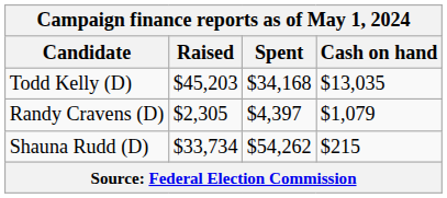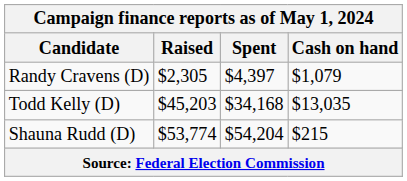rows swapped: Randy Cravens (D) <-> Todd Kelly (D)
Shauna Rudd (D) | Raised: $33,734 -> $53,774
Shauna Rudd (D) | Spent: $54,262 -> $54,204
